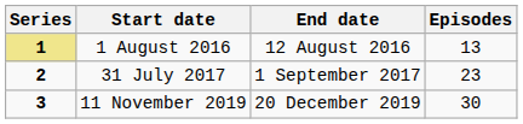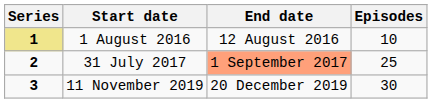1 August 2016 | Episodes: 13 -> 10
31 July 2017 | End date: no background -> lightsalmon background
31 July 2017 | Episodes: 23 -> 25
